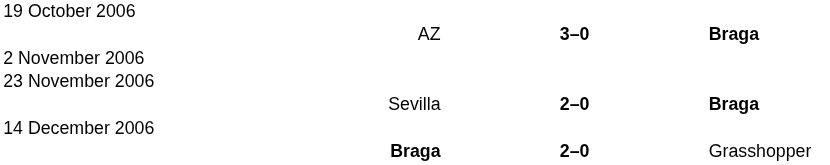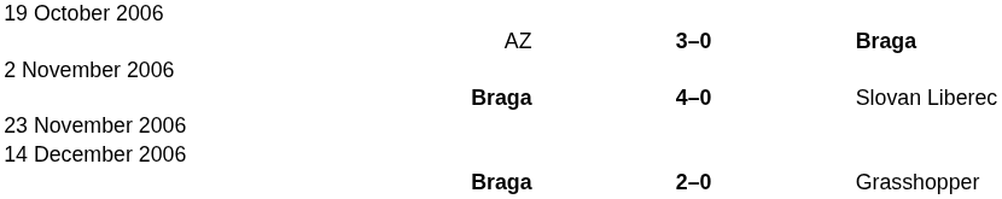+ row: Braga | 4–0 | Slovan Liberec
- row: Sevilla | 2–0 | Braga
